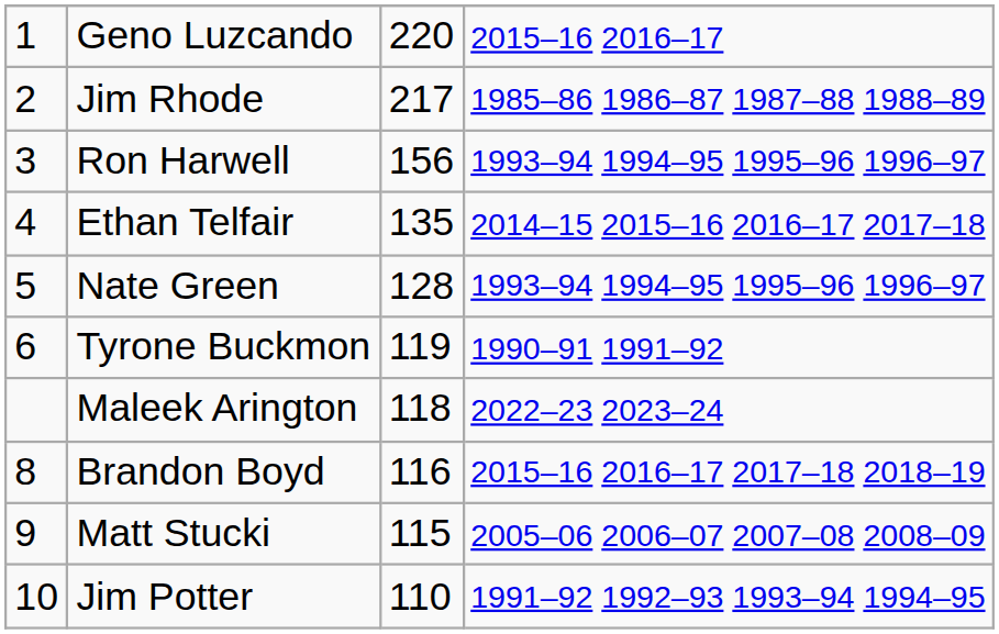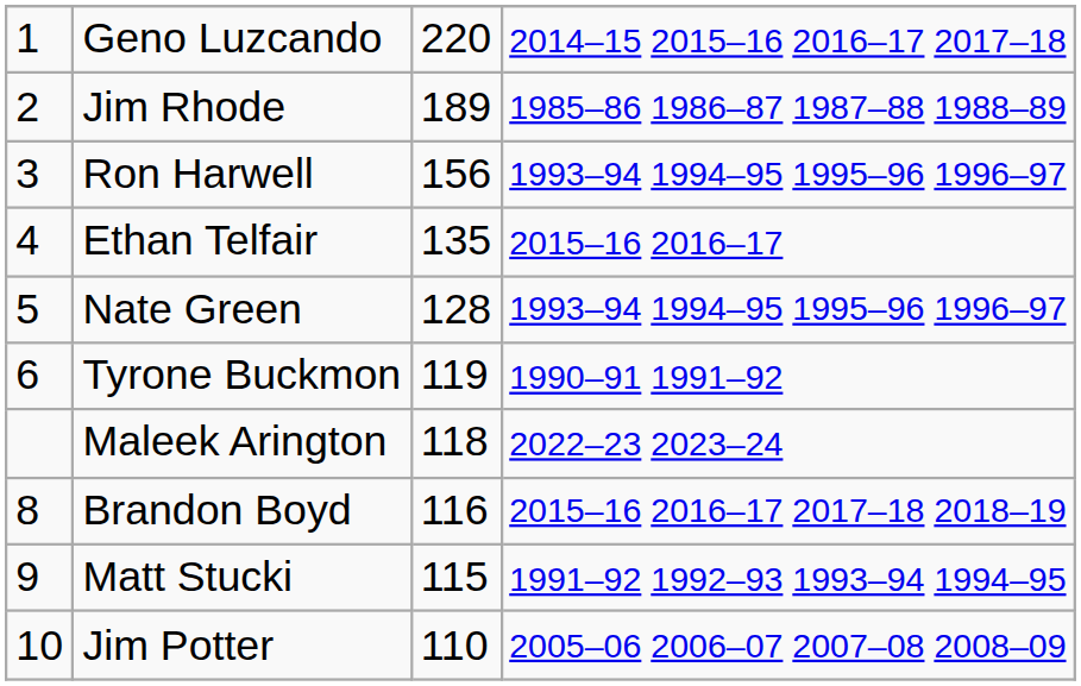Geno Luzcando | column 4: 2015–16 2016–17 -> 2014–15 2015–16 2016–17 2017–18
Jim Rhode | column 3: 217 -> 189
Ethan Telfair | column 4: 2014–15 2015–16 2016–17 2017–18 -> 2015–16 2016–17
Matt Stucki | column 4: 2005–06 2006–07 2007–08 2008–09 -> 1991–92 1992–93 1993–94 1994–95
Jim Potter | column 4: 1991–92 1992–93 1993–94 1994–95 -> 2005–06 2006–07 2007–08 2008–09
